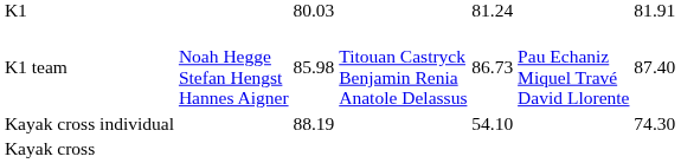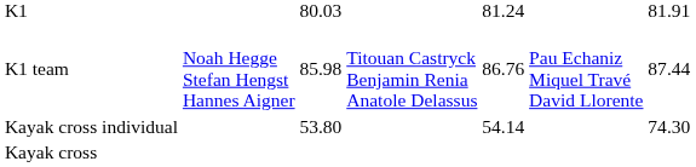K1 team | column 5: 86.73 -> 86.76
K1 team | column 7: 87.40 -> 87.44
Kayak cross individual | column 3: 88.19 -> 53.80
Kayak cross individual | column 5: 54.10 -> 54.14
